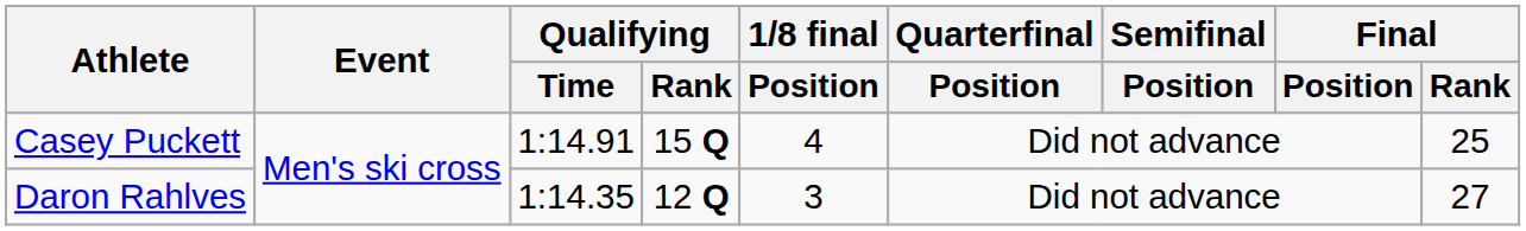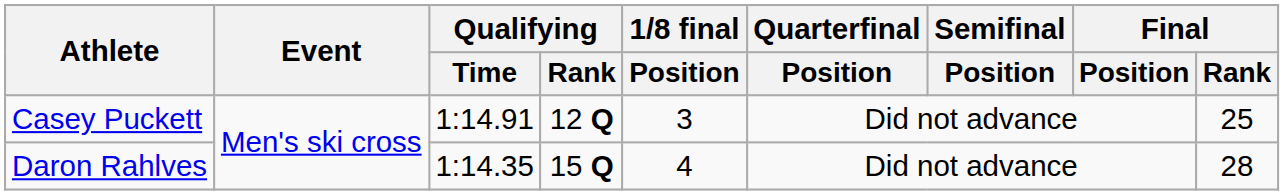Casey Puckett | Qualifying / Rank: 15 Q -> 12 Q
Casey Puckett | 1/8 final / Position: 4 -> 3
Daron Rahlves | Qualifying / Rank: 12 Q -> 15 Q
Daron Rahlves | 1/8 final / Position: 3 -> 4
Daron Rahlves | Final / Rank: 27 -> 28
